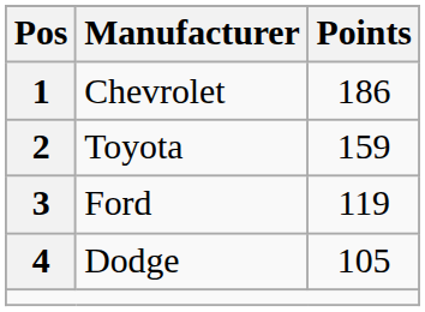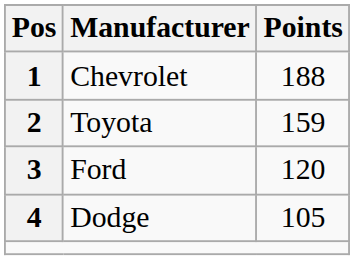Chevrolet | Points: 186 -> 188
Ford | Points: 119 -> 120
